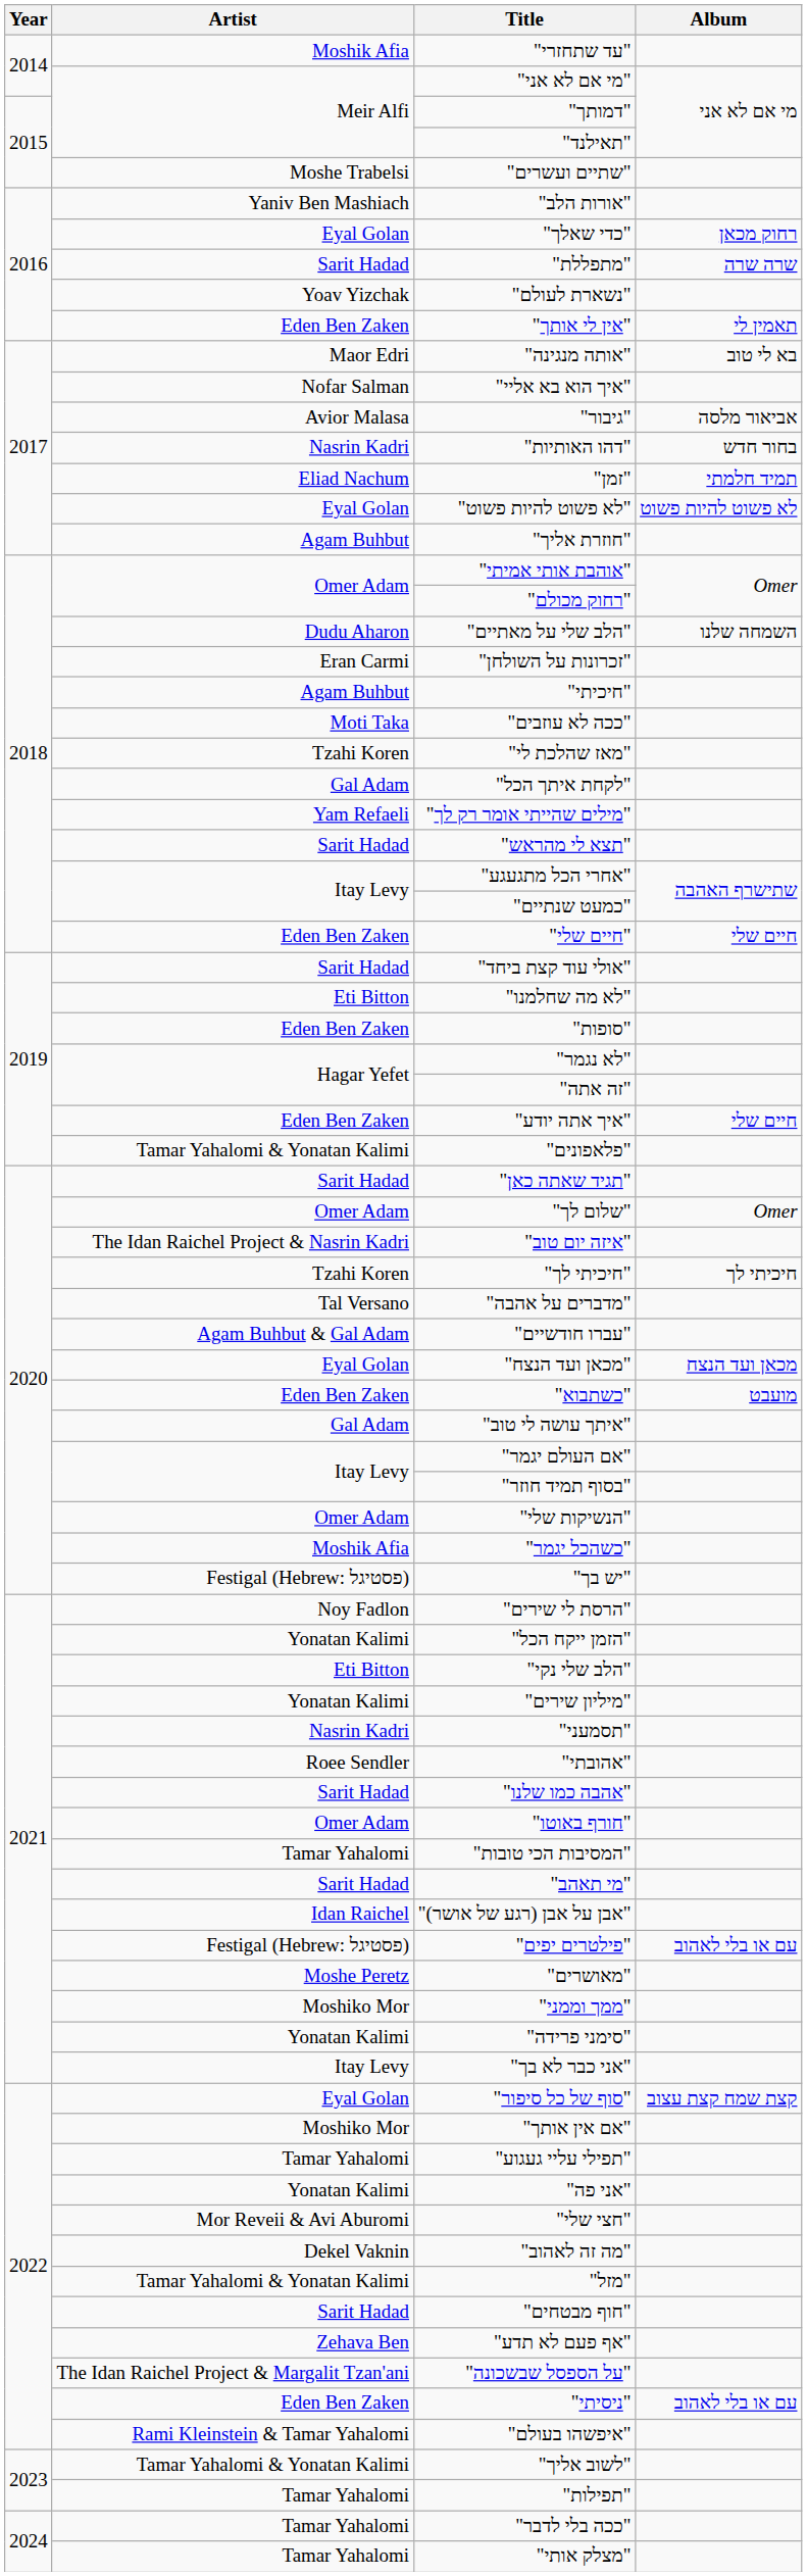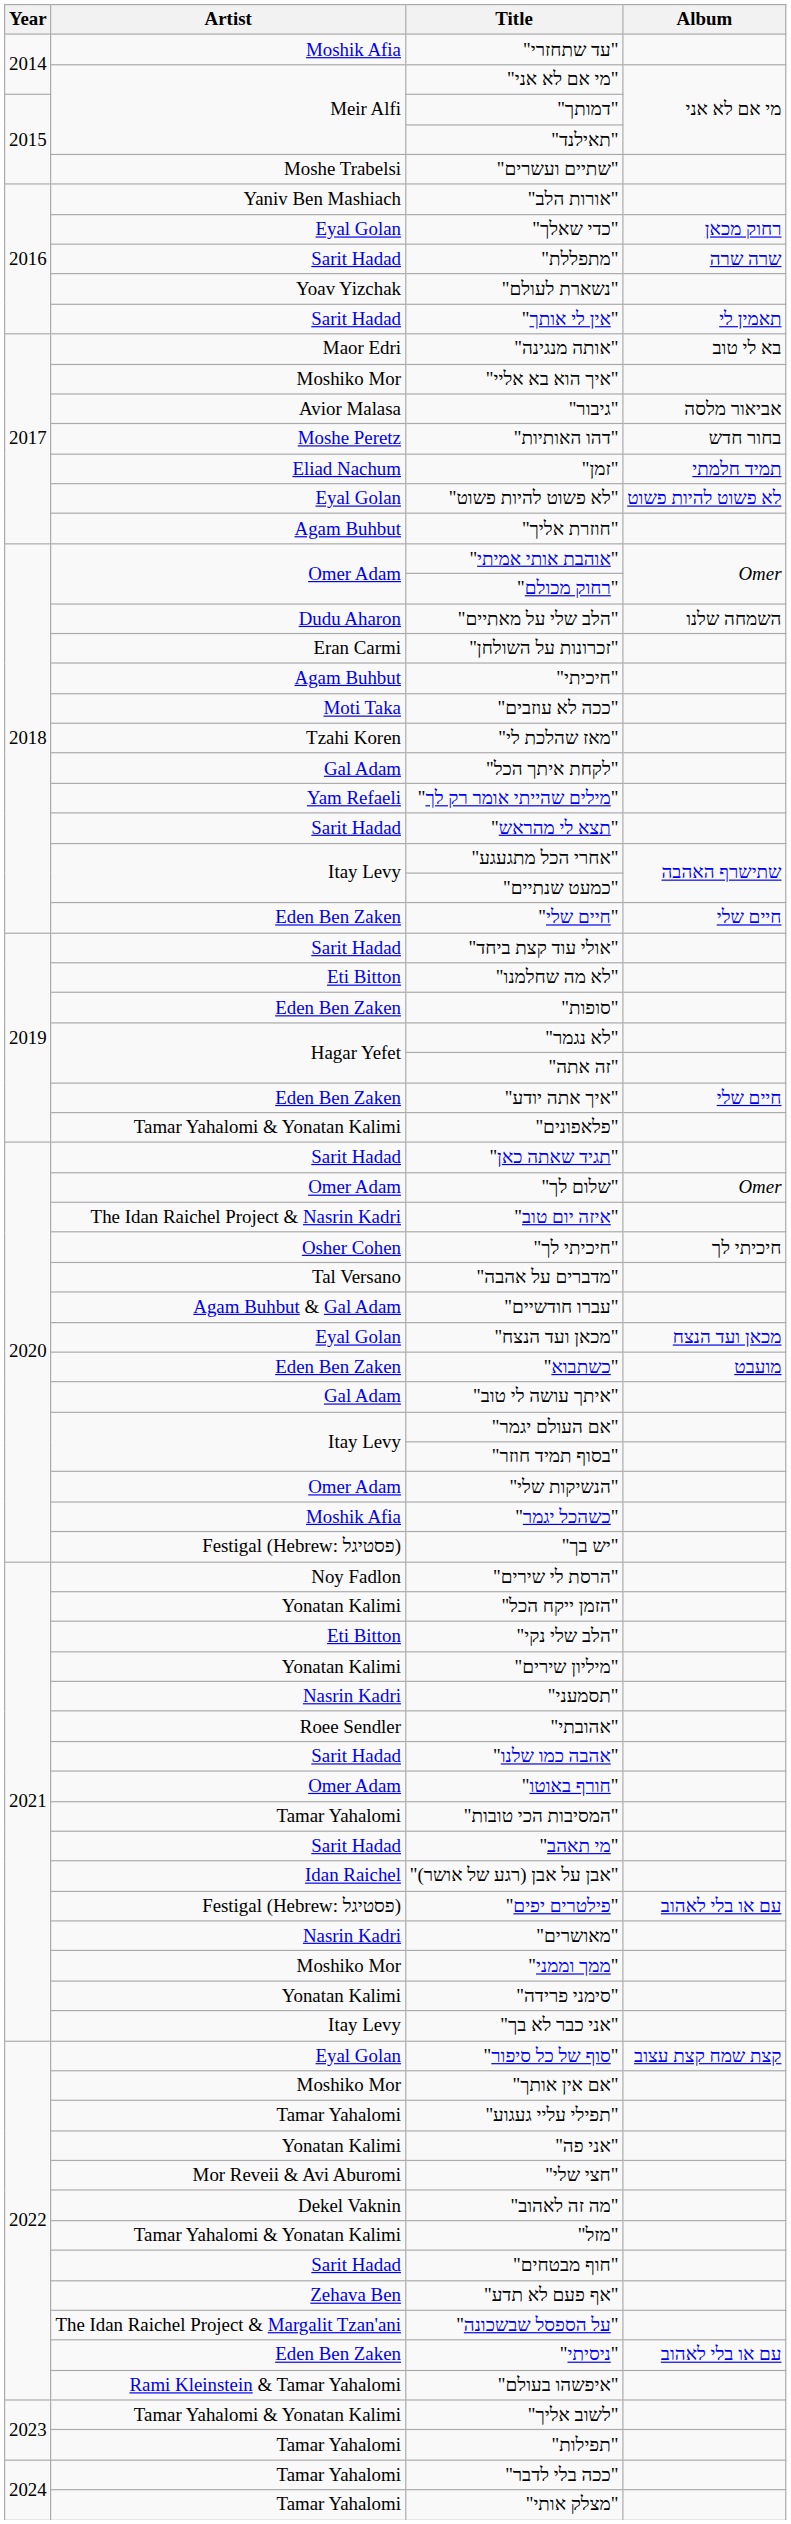"אין לי אותך" | Artist: Eden Ben Zaken -> Sarit Hadad
"איך הוא בא אליי" | Artist: Nofar Salman -> Moshiko Mor
"דהו האותיות" | Artist: Nasrin Kadri -> Moshe Peretz
"חיכיתי לך" | Artist: Tzahi Koren -> Osher Cohen
"מאושרים" | Artist: Moshe Peretz -> Nasrin Kadri
